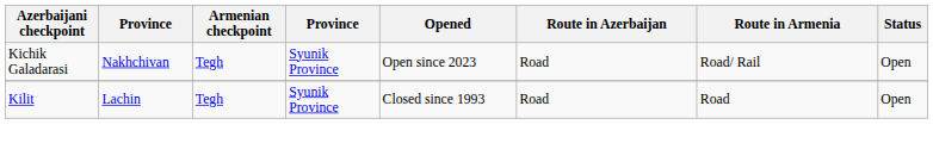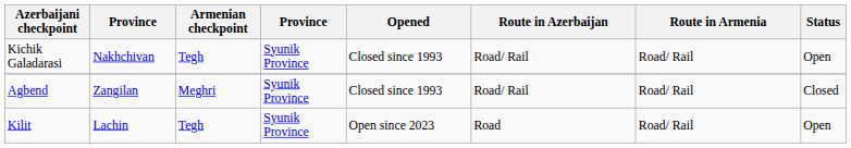Kichik Galadarasi | Opened: Open since 2023 -> Closed since 1993
Kichik Galadarasi | Route in Azerbaijan: Road -> Road/ Rail
+ row: Agbend | Zangilan | Meghri | Syunik Province | Closed since 1993 | Road/ Rail | Road/ Rail | Closed
Kilit | Opened: Closed since 1993 -> Open since 2023
Kilit | Route in Armenia: Road -> Road/ Rail
